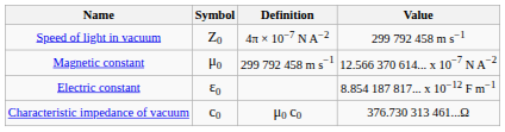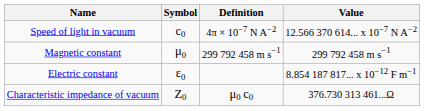Speed of light in vacuum | Symbol: Z0 -> c0
Speed of light in vacuum | Value: 299 792 458 m s−1 -> 12.566 370 614... x 10−7 N A−2
Magnetic constant | Value: 12.566 370 614... x 10−7 N A−2 -> 299 792 458 m s−1
Characteristic impedance of vacuum | Symbol: c0 -> Z0
